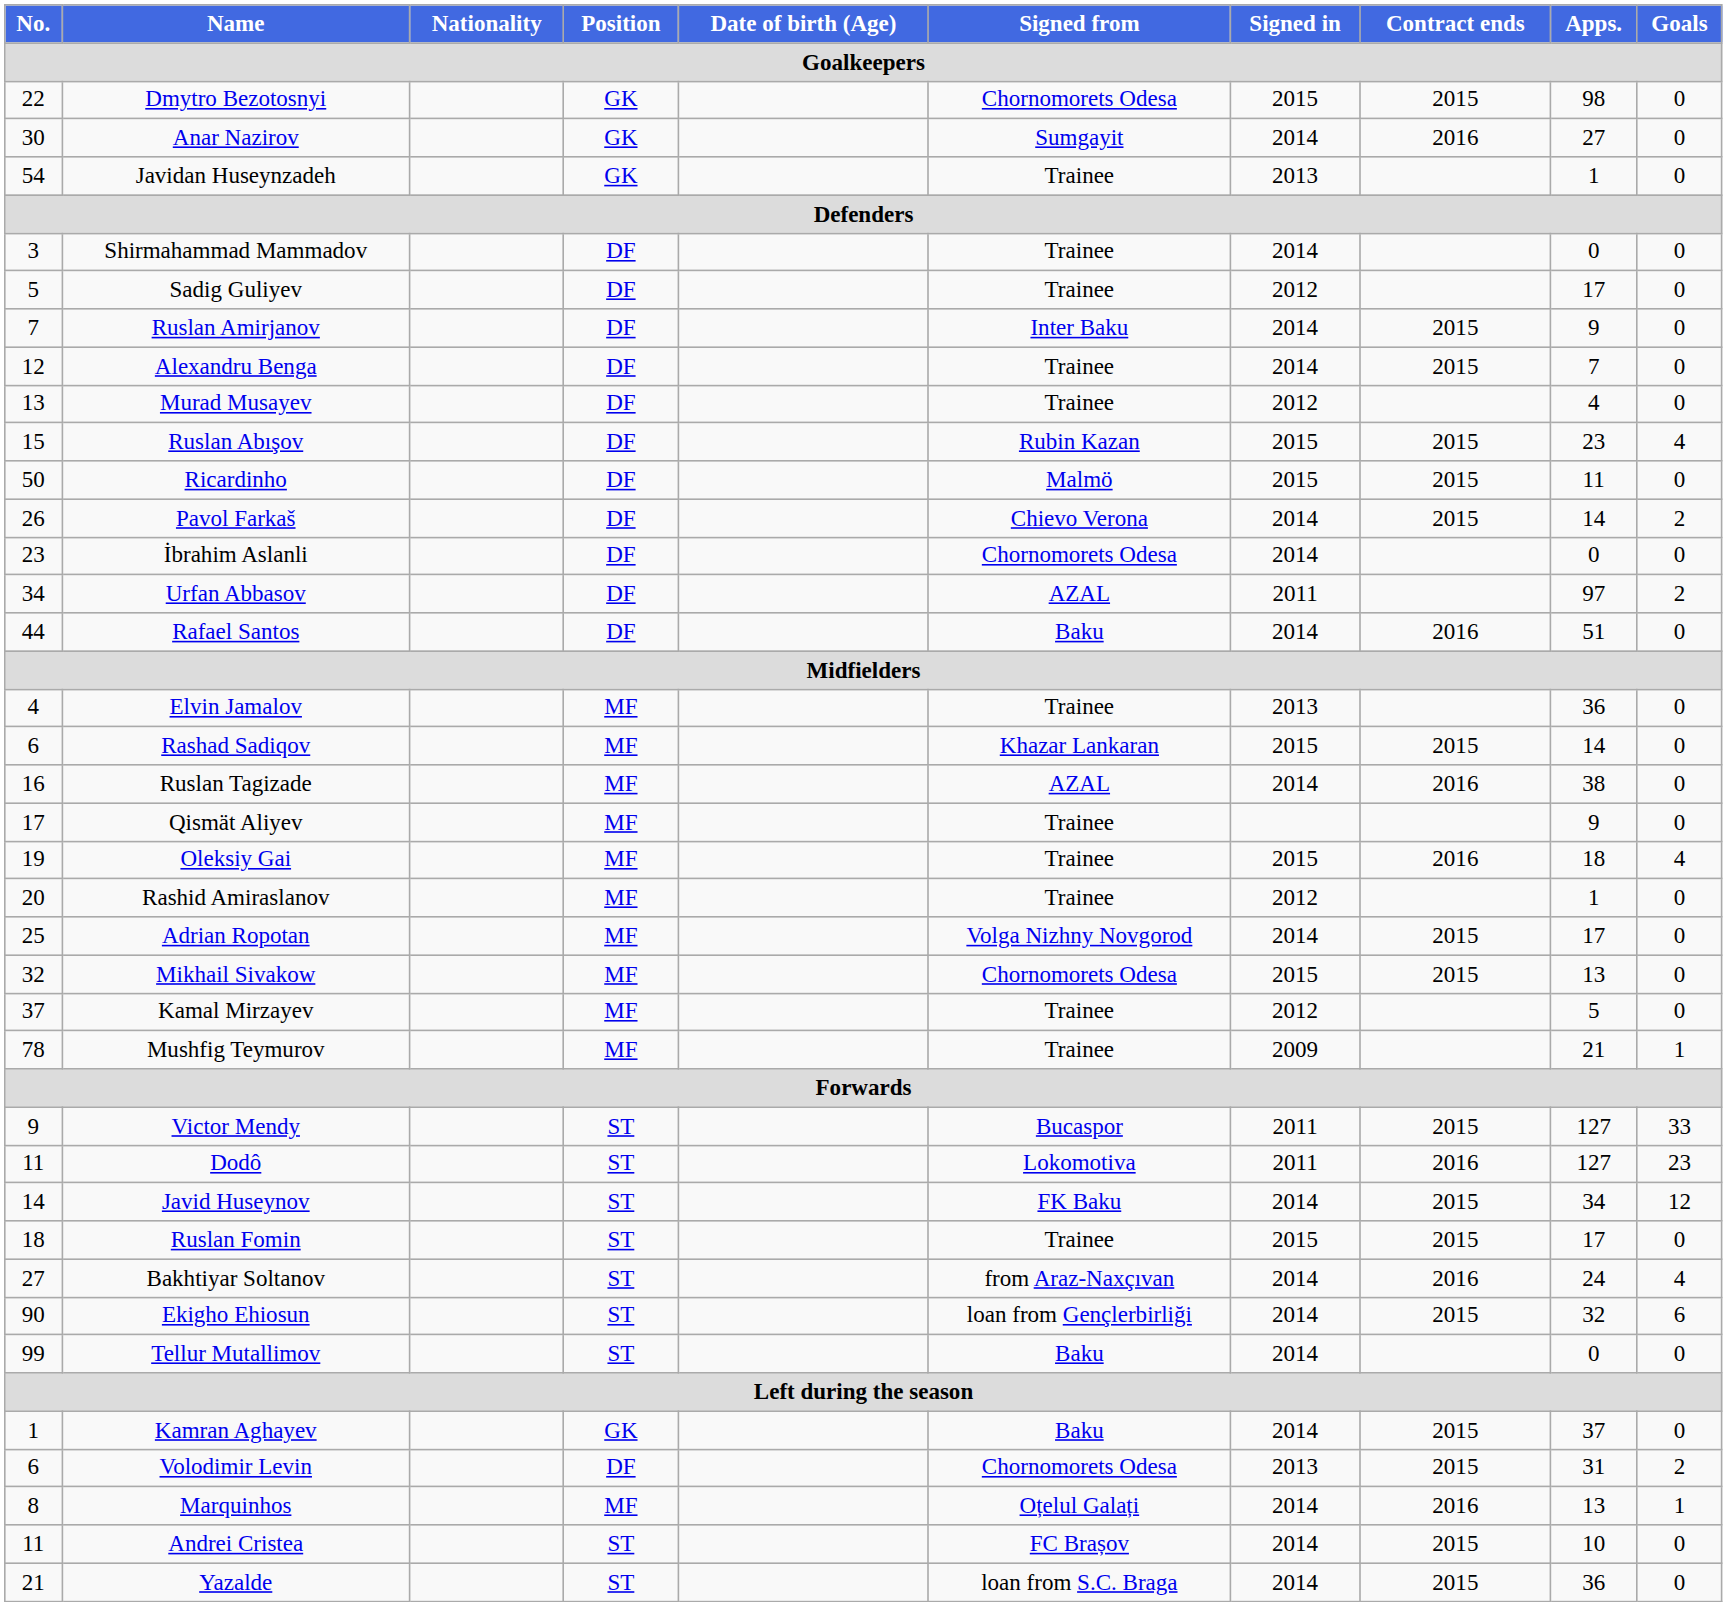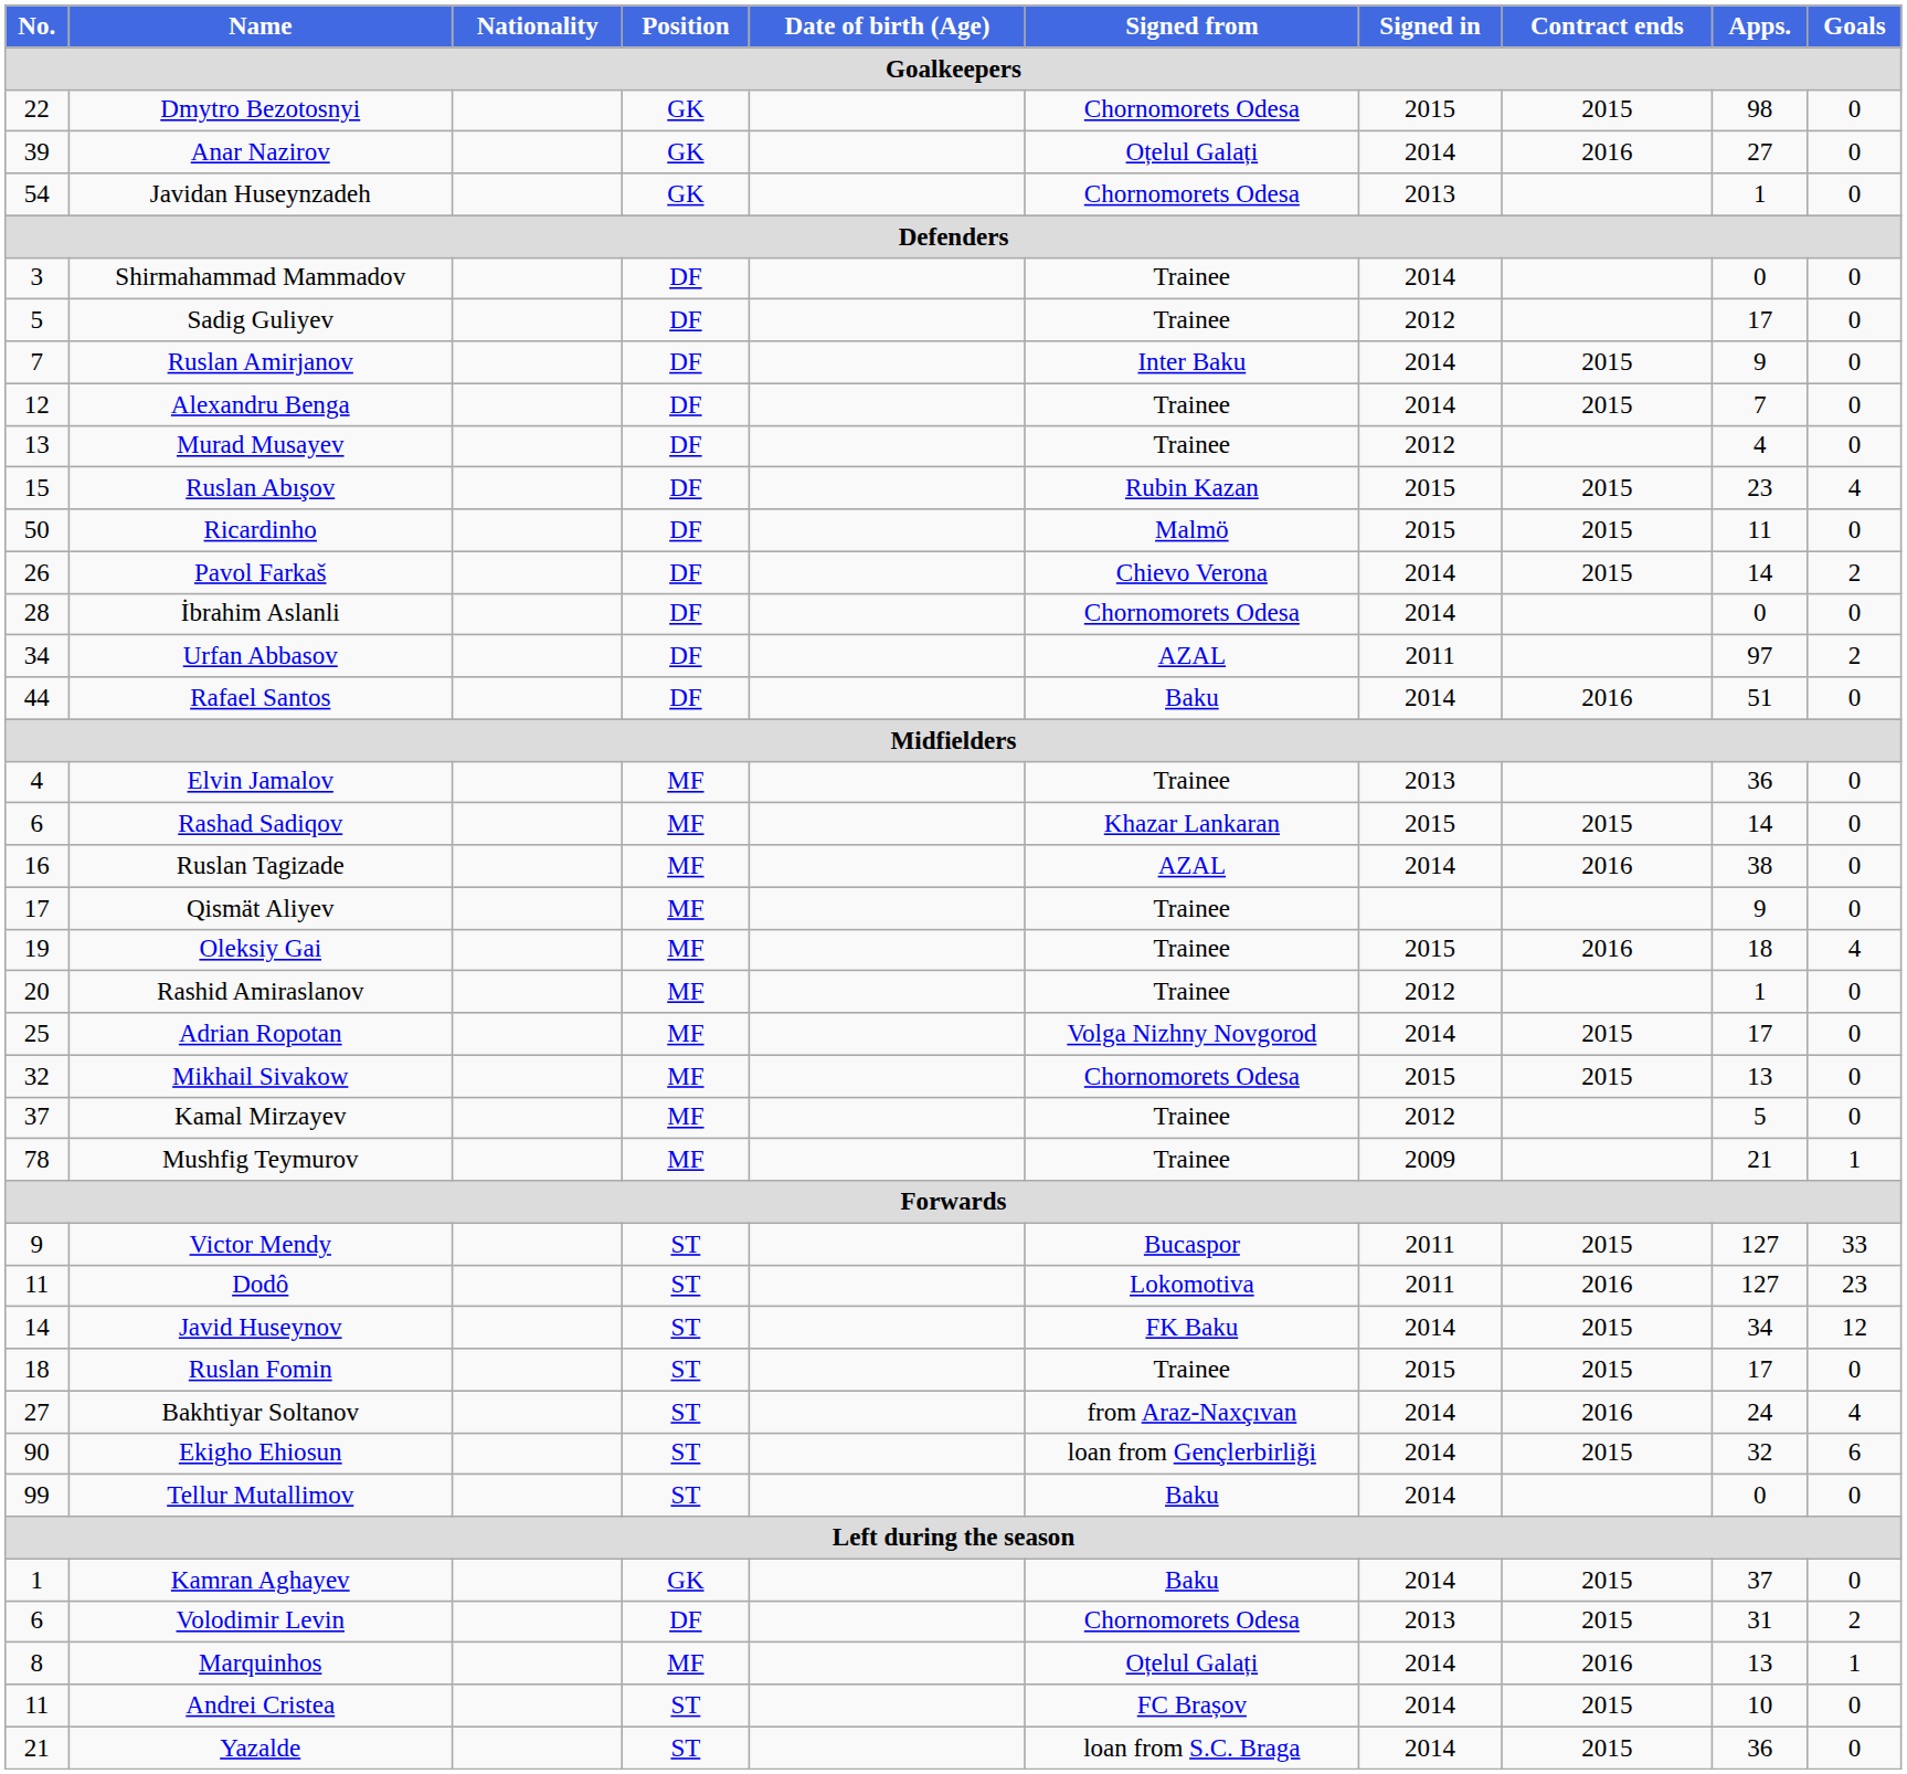Anar Nazirov | No.: 30 -> 39
Anar Nazirov | Signed from: Sumgayit -> Oțelul Galați
Javidan Huseynzadeh | Signed from: Trainee -> Chornomorets Odesa
İbrahim Aslanli | No.: 23 -> 28
